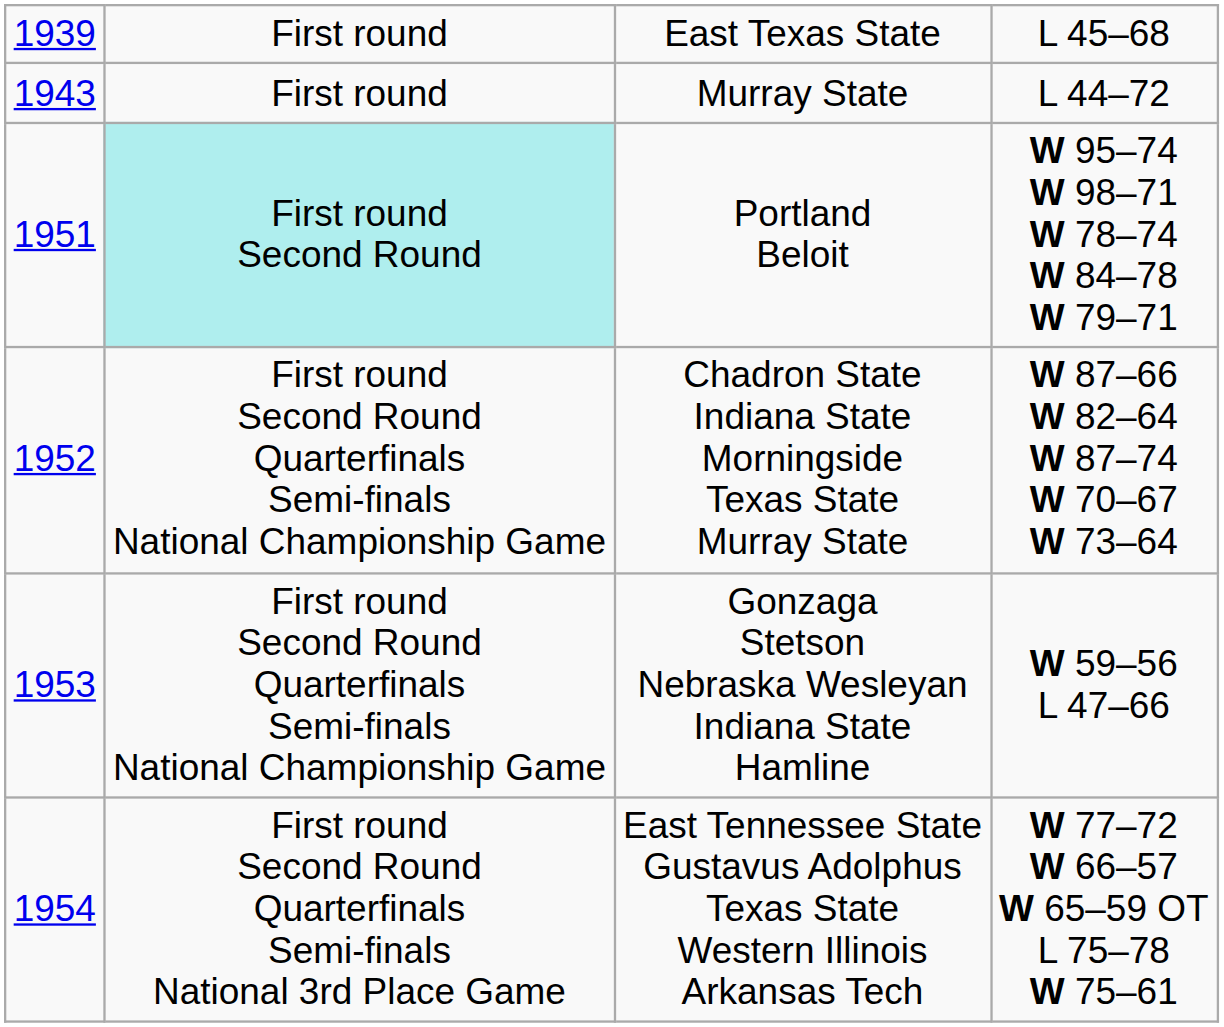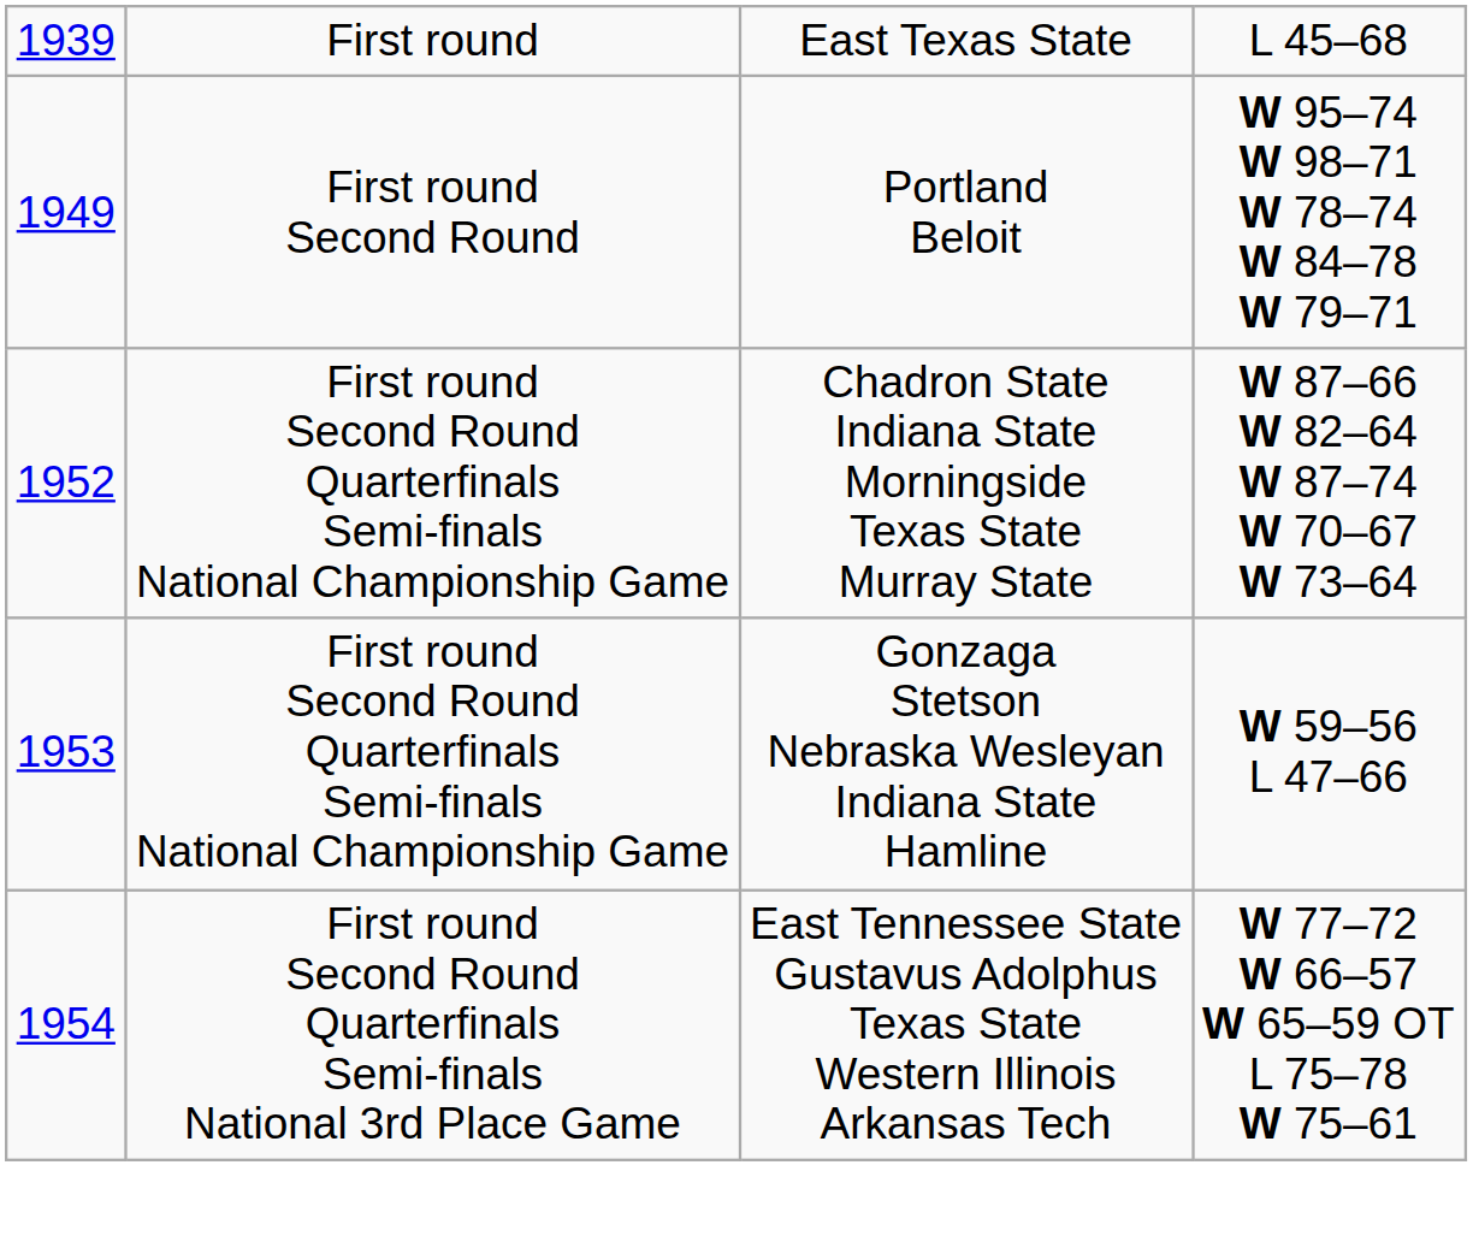- row: 1943 | First round | Murray State | L 44–72
Portland Beloit | column 1: 1951 -> 1949
Portland Beloit | column 2: paleturquoise background -> no background
